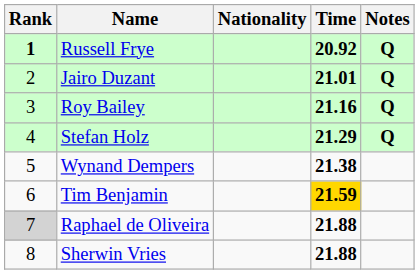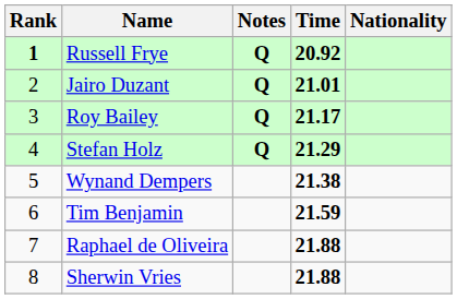columns swapped: Nationality <-> Notes
Roy Bailey | Time: 21.16 -> 21.17
Tim Benjamin | Time: gold background -> no background
Raphael de Oliveira | Rank: lightgrey background -> no background
